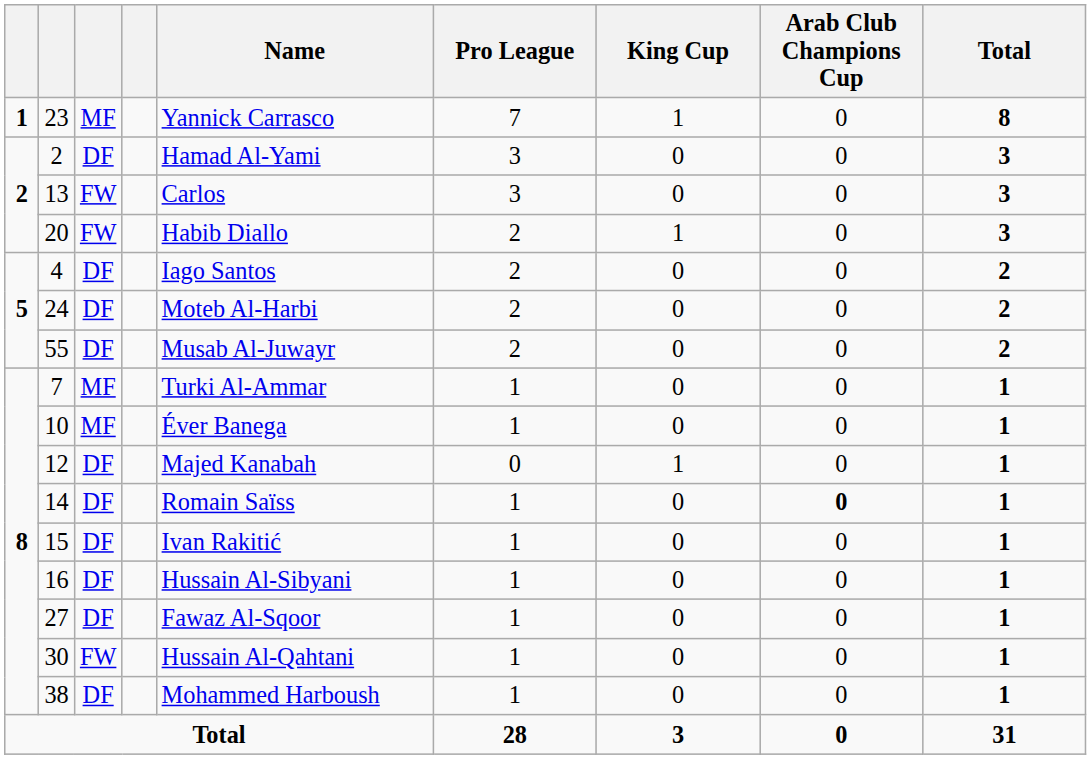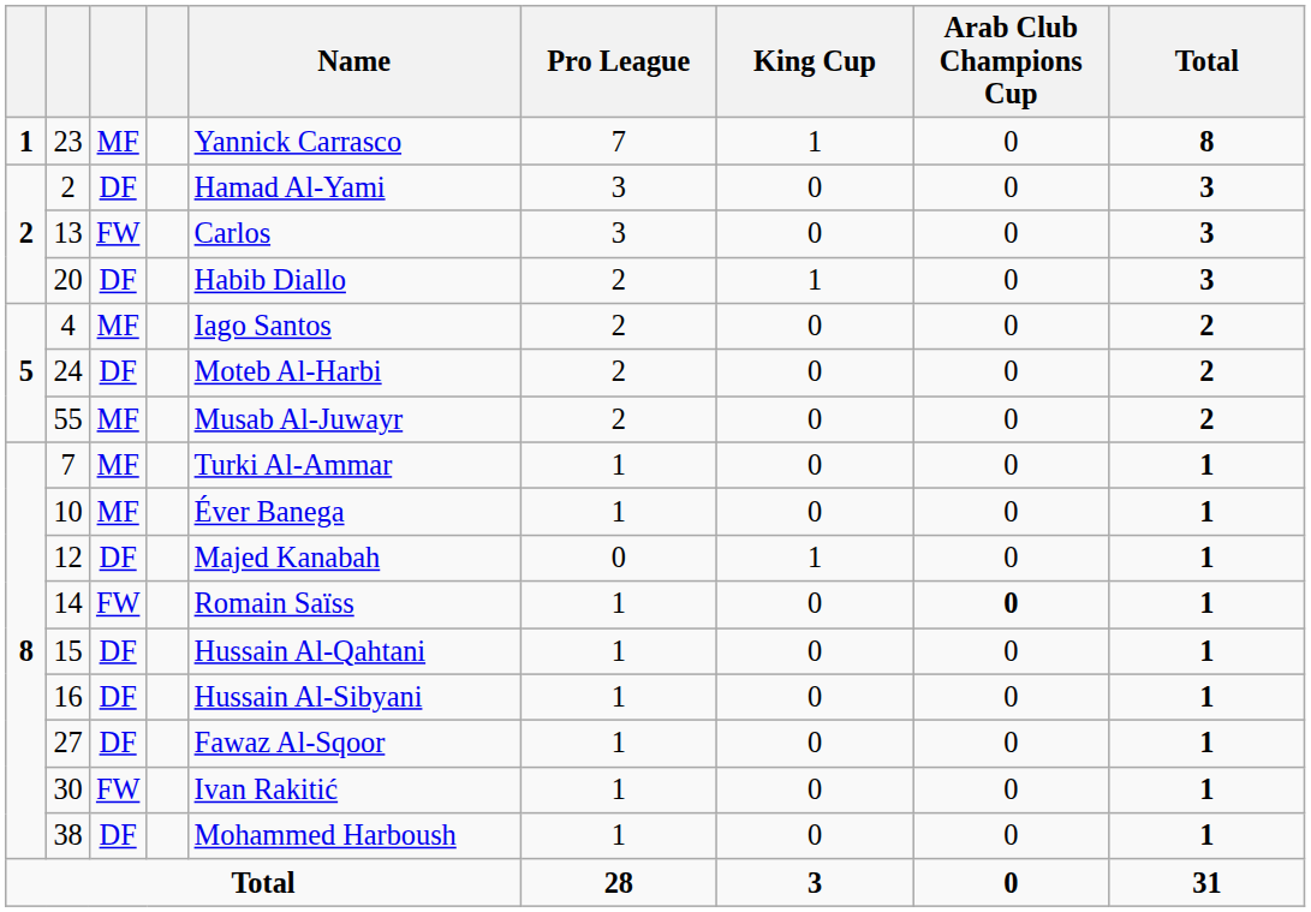20 | column 3: FW -> DF
4 | column 3: DF -> MF
55 | column 3: DF -> MF
14 | column 3: DF -> FW
15 | Name: Ivan Rakitić -> Hussain Al-Qahtani
30 | Name: Hussain Al-Qahtani -> Ivan Rakitić
